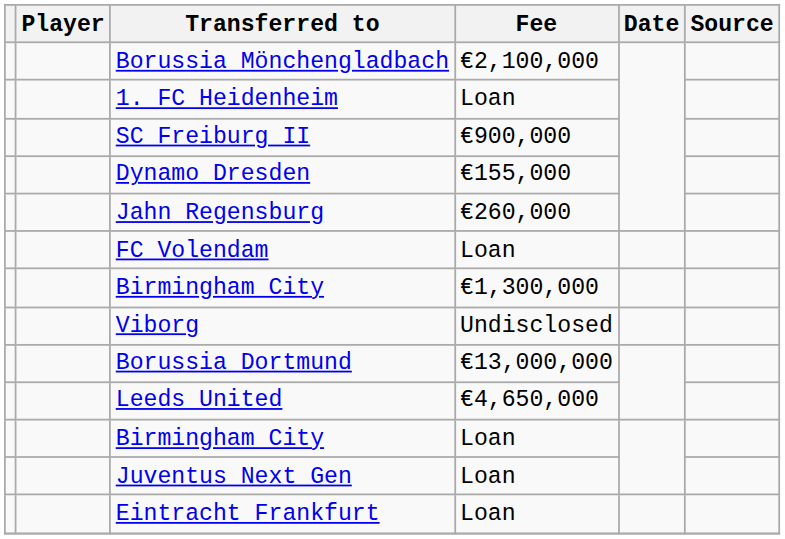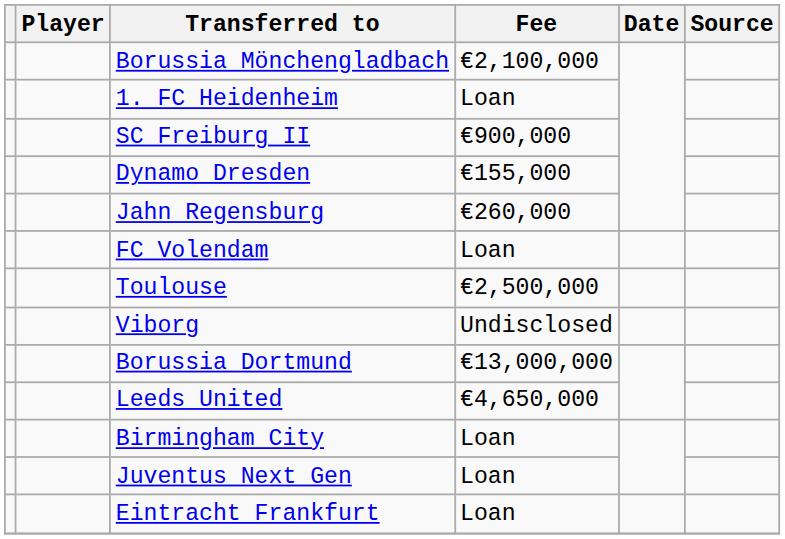- row: Birmingham City | €1,300,000
+ row: Toulouse | €2,500,000
